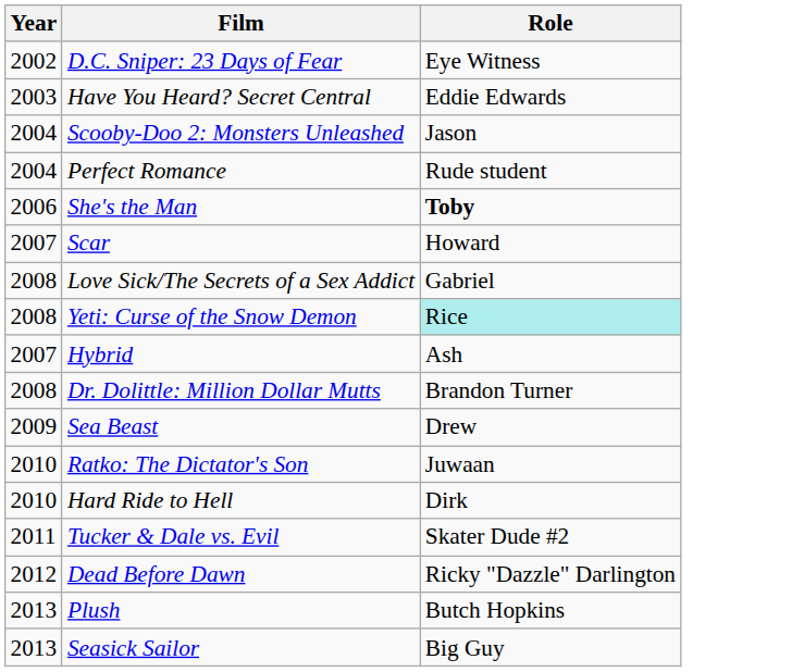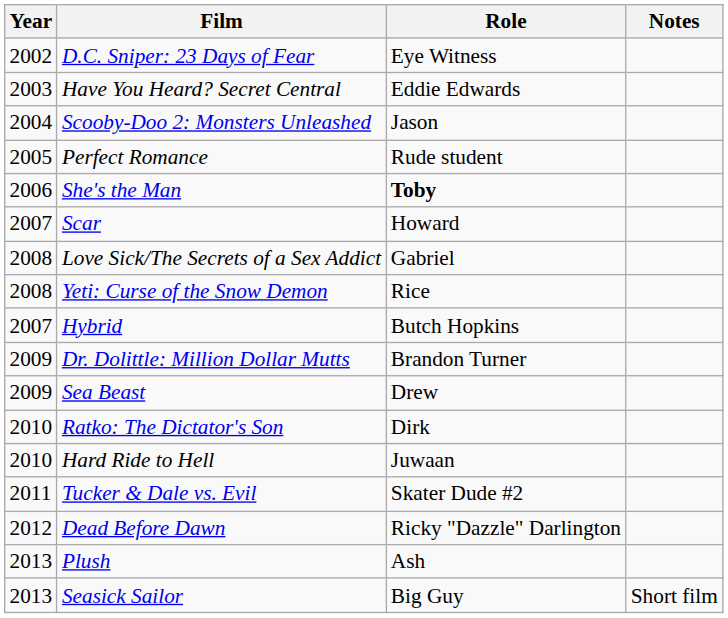+ column: Notes | Short film
Perfect Romance | Year: 2004 -> 2005
Yeti: Curse of the Snow Demon | Role: paleturquoise background -> no background
Hybrid | Role: Ash -> Butch Hopkins
Dr. Dolittle: Million Dollar Mutts | Year: 2008 -> 2009
Ratko: The Dictator's Son | Role: Juwaan -> Dirk
Hard Ride to Hell | Role: Dirk -> Juwaan
Plush | Role: Butch Hopkins -> Ash
